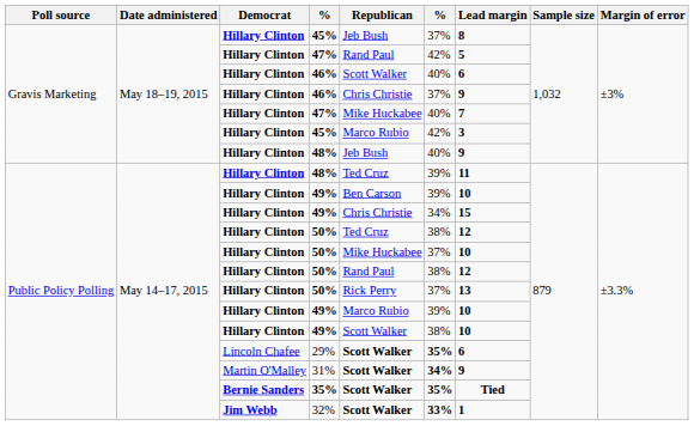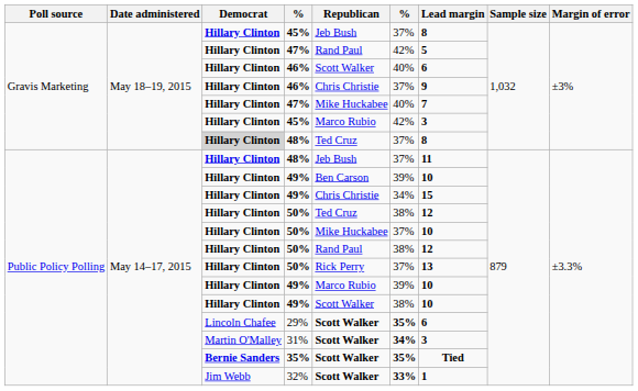Gravis Marketing / 48% | Democrat: no background -> lightgrey background
Gravis Marketing / 48% | Republican: Jeb Bush -> Ted Cruz
Gravis Marketing / 48% | column 6: 40% -> 37%
Gravis Marketing / 48% | Lead margin: 9 -> 8
Public Policy Polling / 48% | Republican: Ted Cruz -> Jeb Bush
Public Policy Polling / 48% | column 6: 39% -> 37%
31% | Lead margin: 9 -> 3
32% | Democrat: bold -> normal
